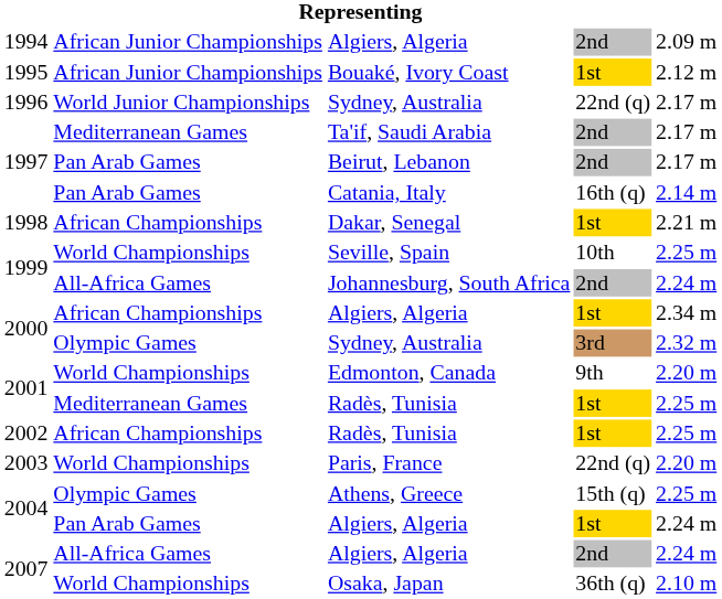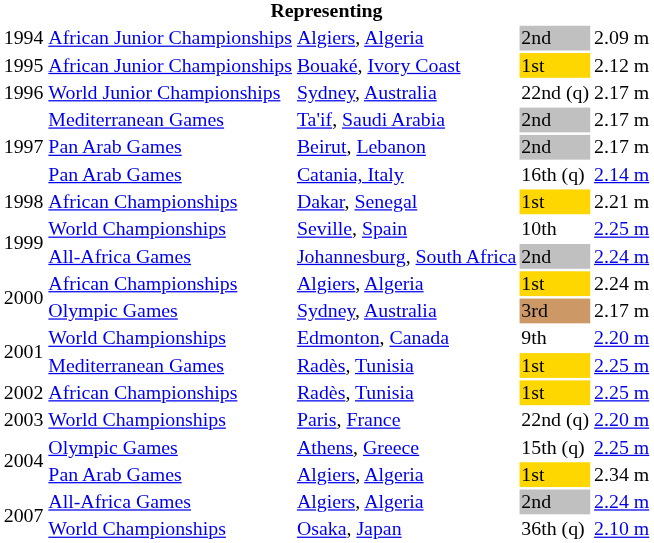2000 / Algiers, Algeria | column 5: 2.34 m -> 2.24 m
2000 / Sydney, Australia | column 5: 2.32 m -> 2.17 m
2004 / Algiers, Algeria | column 5: 2.24 m -> 2.34 m
